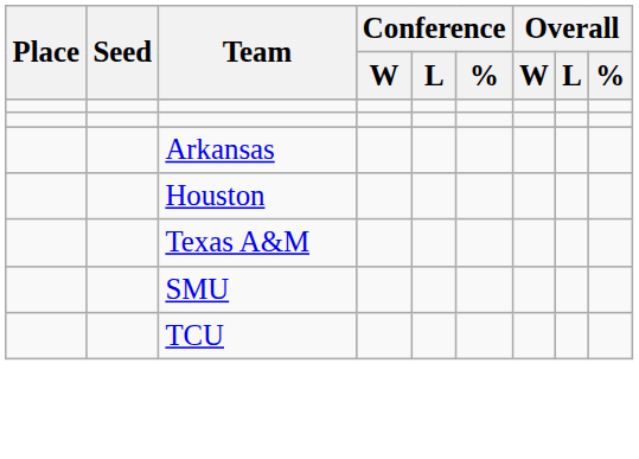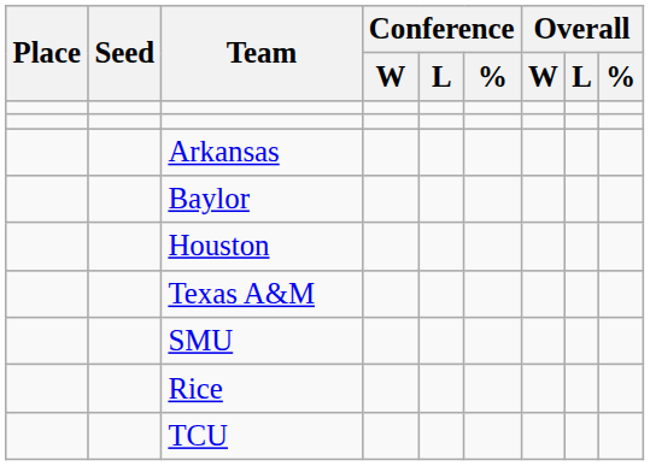+ row: Baylor
+ row: Rice
